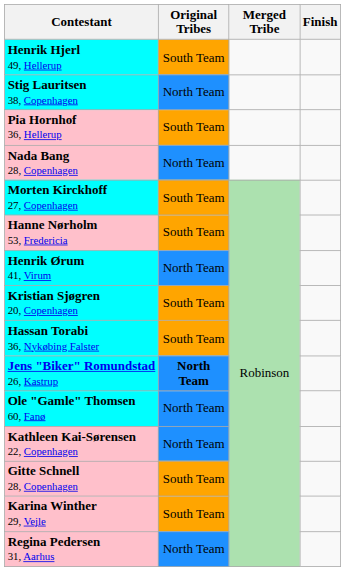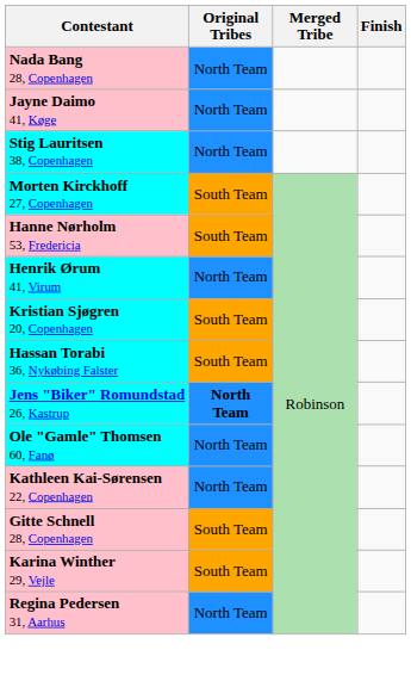- row: Henrik Hjerl 49, Hellerup | South Team
rows swapped: Nada Bang 28, Copenhagen <-> Stig Lauritsen 38, Copenhagen
+ row: Jayne Daimo 41, Køge | North Team
- row: Pia Hornhof 36, Hellerup | South Team
